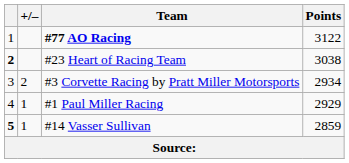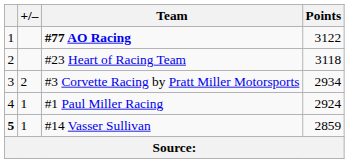#23 Heart of Racing Team | column 1: bold -> normal
#23 Heart of Racing Team | Points: 3038 -> 3118
#1 Paul Miller Racing | Points: 2929 -> 2924
